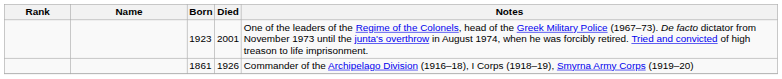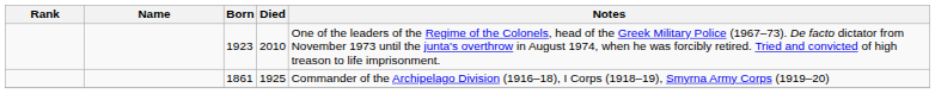1923 | Died: 2001 -> 2010
1861 | Died: 1926 -> 1925
